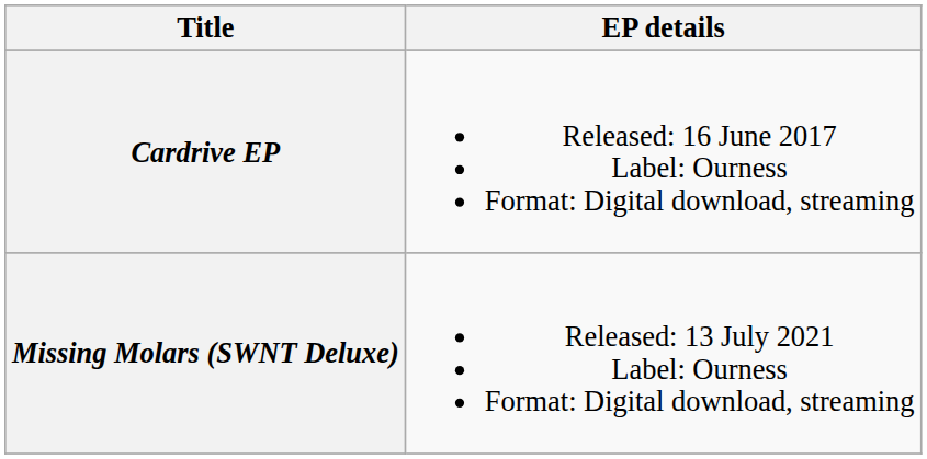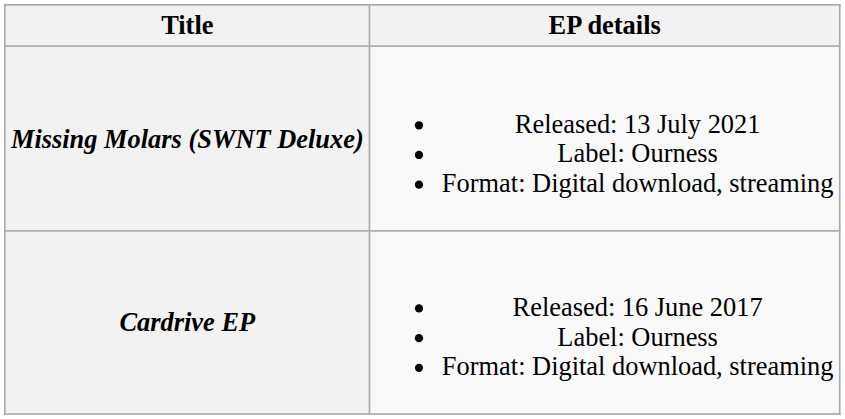rows swapped: Cardrive EP <-> Missing Molars (SWNT Deluxe)
